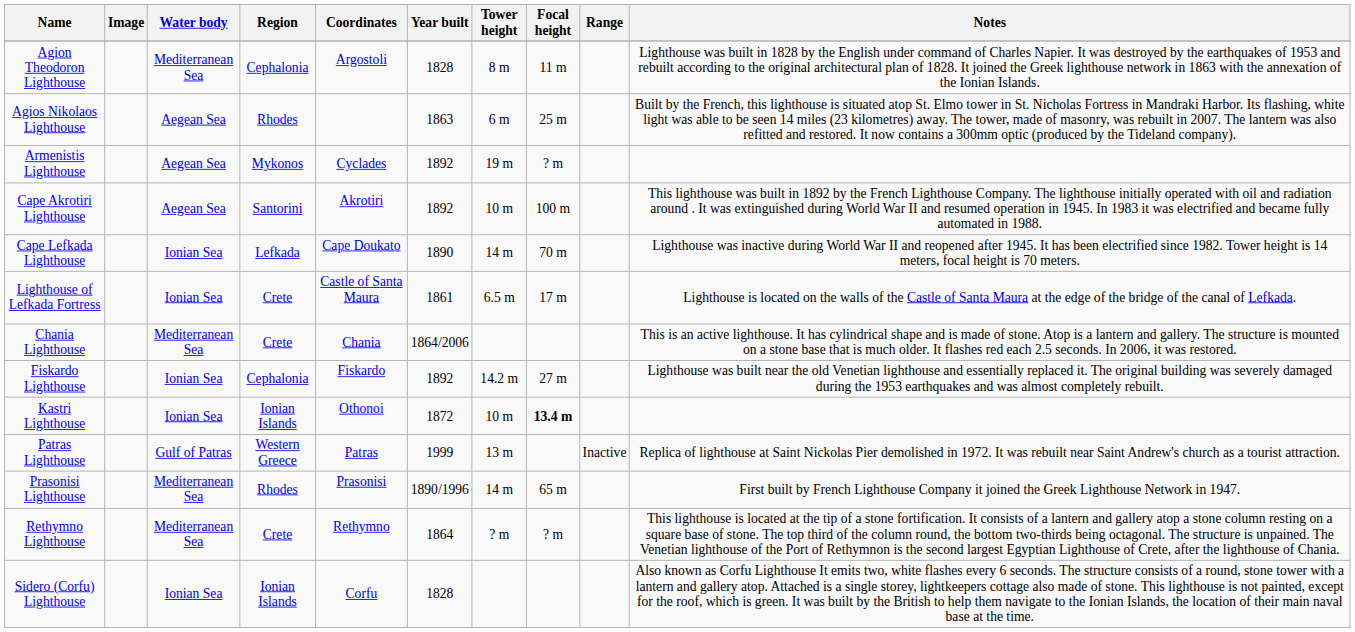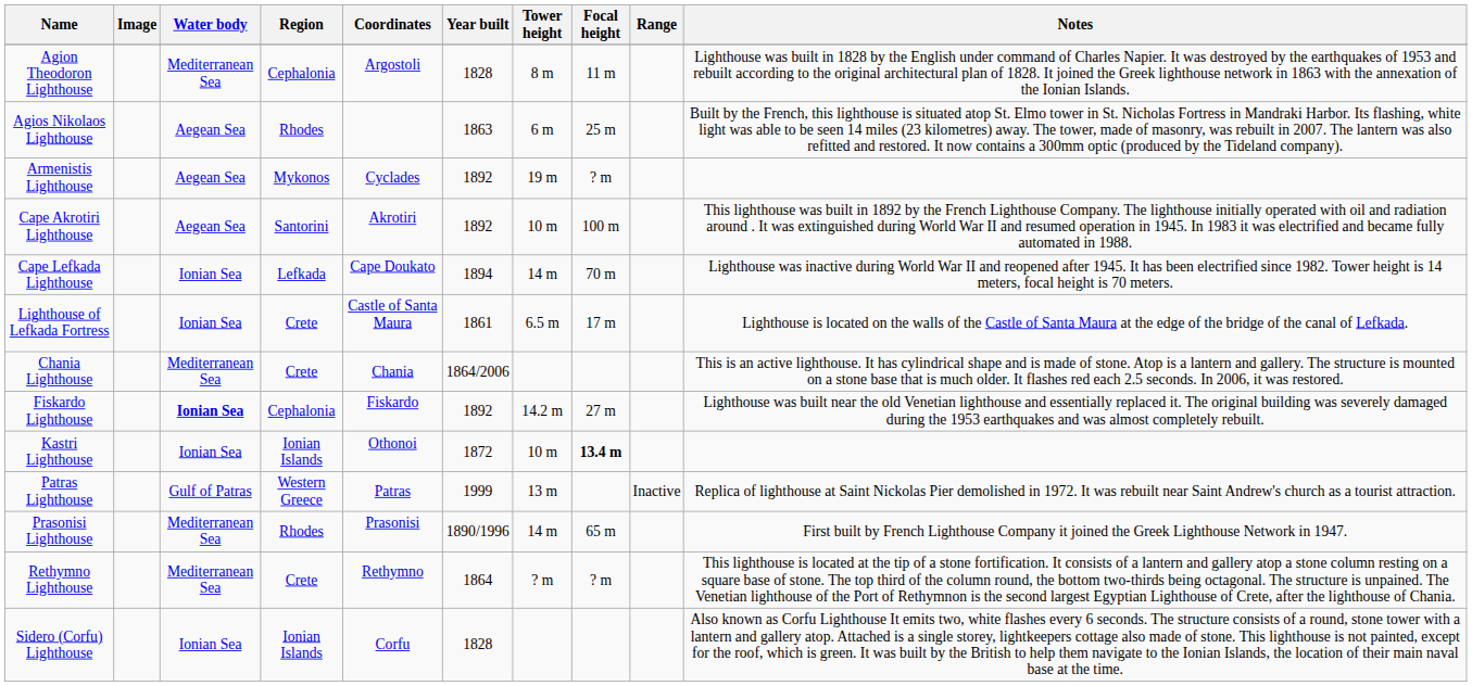Cape Lefkada Lighthouse | Year built: 1890 -> 1894
Fiskardo Lighthouse | Water body: normal -> bold
